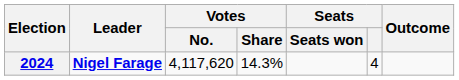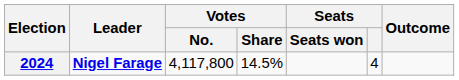2024 | Votes / No.: 4,117,620 -> 4,117,800
2024 | Votes / Share: 14.3% -> 14.5%
